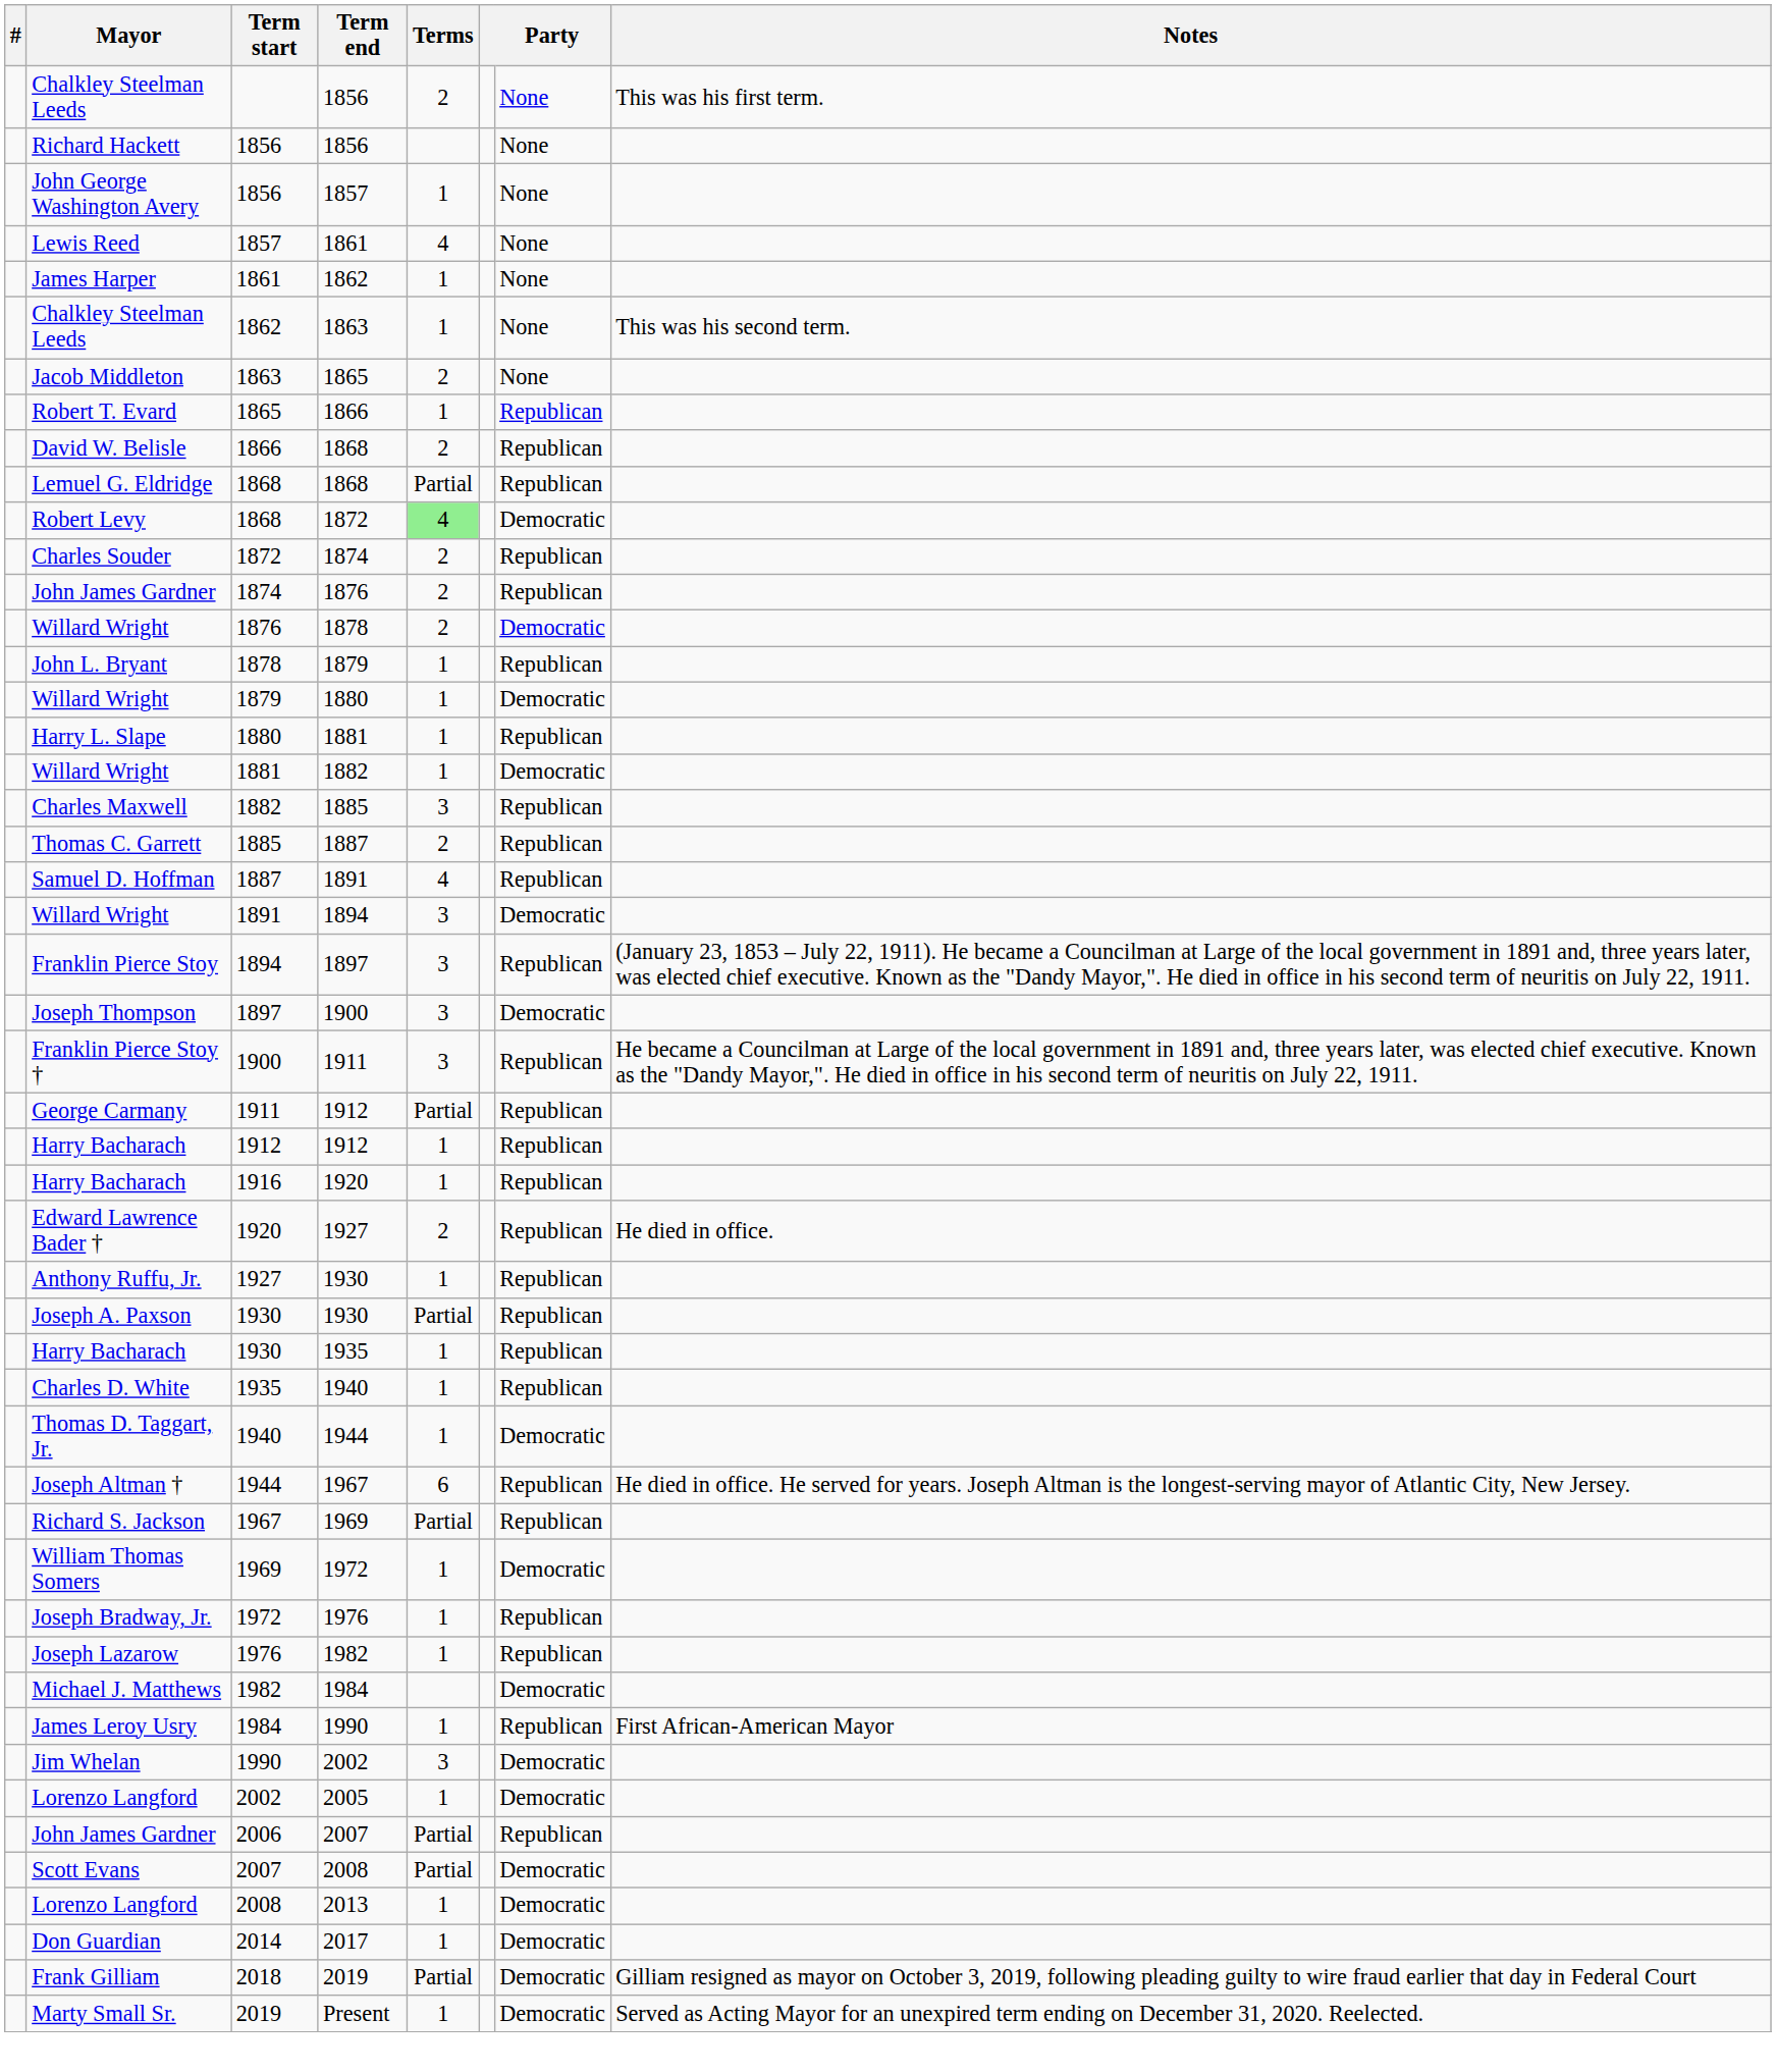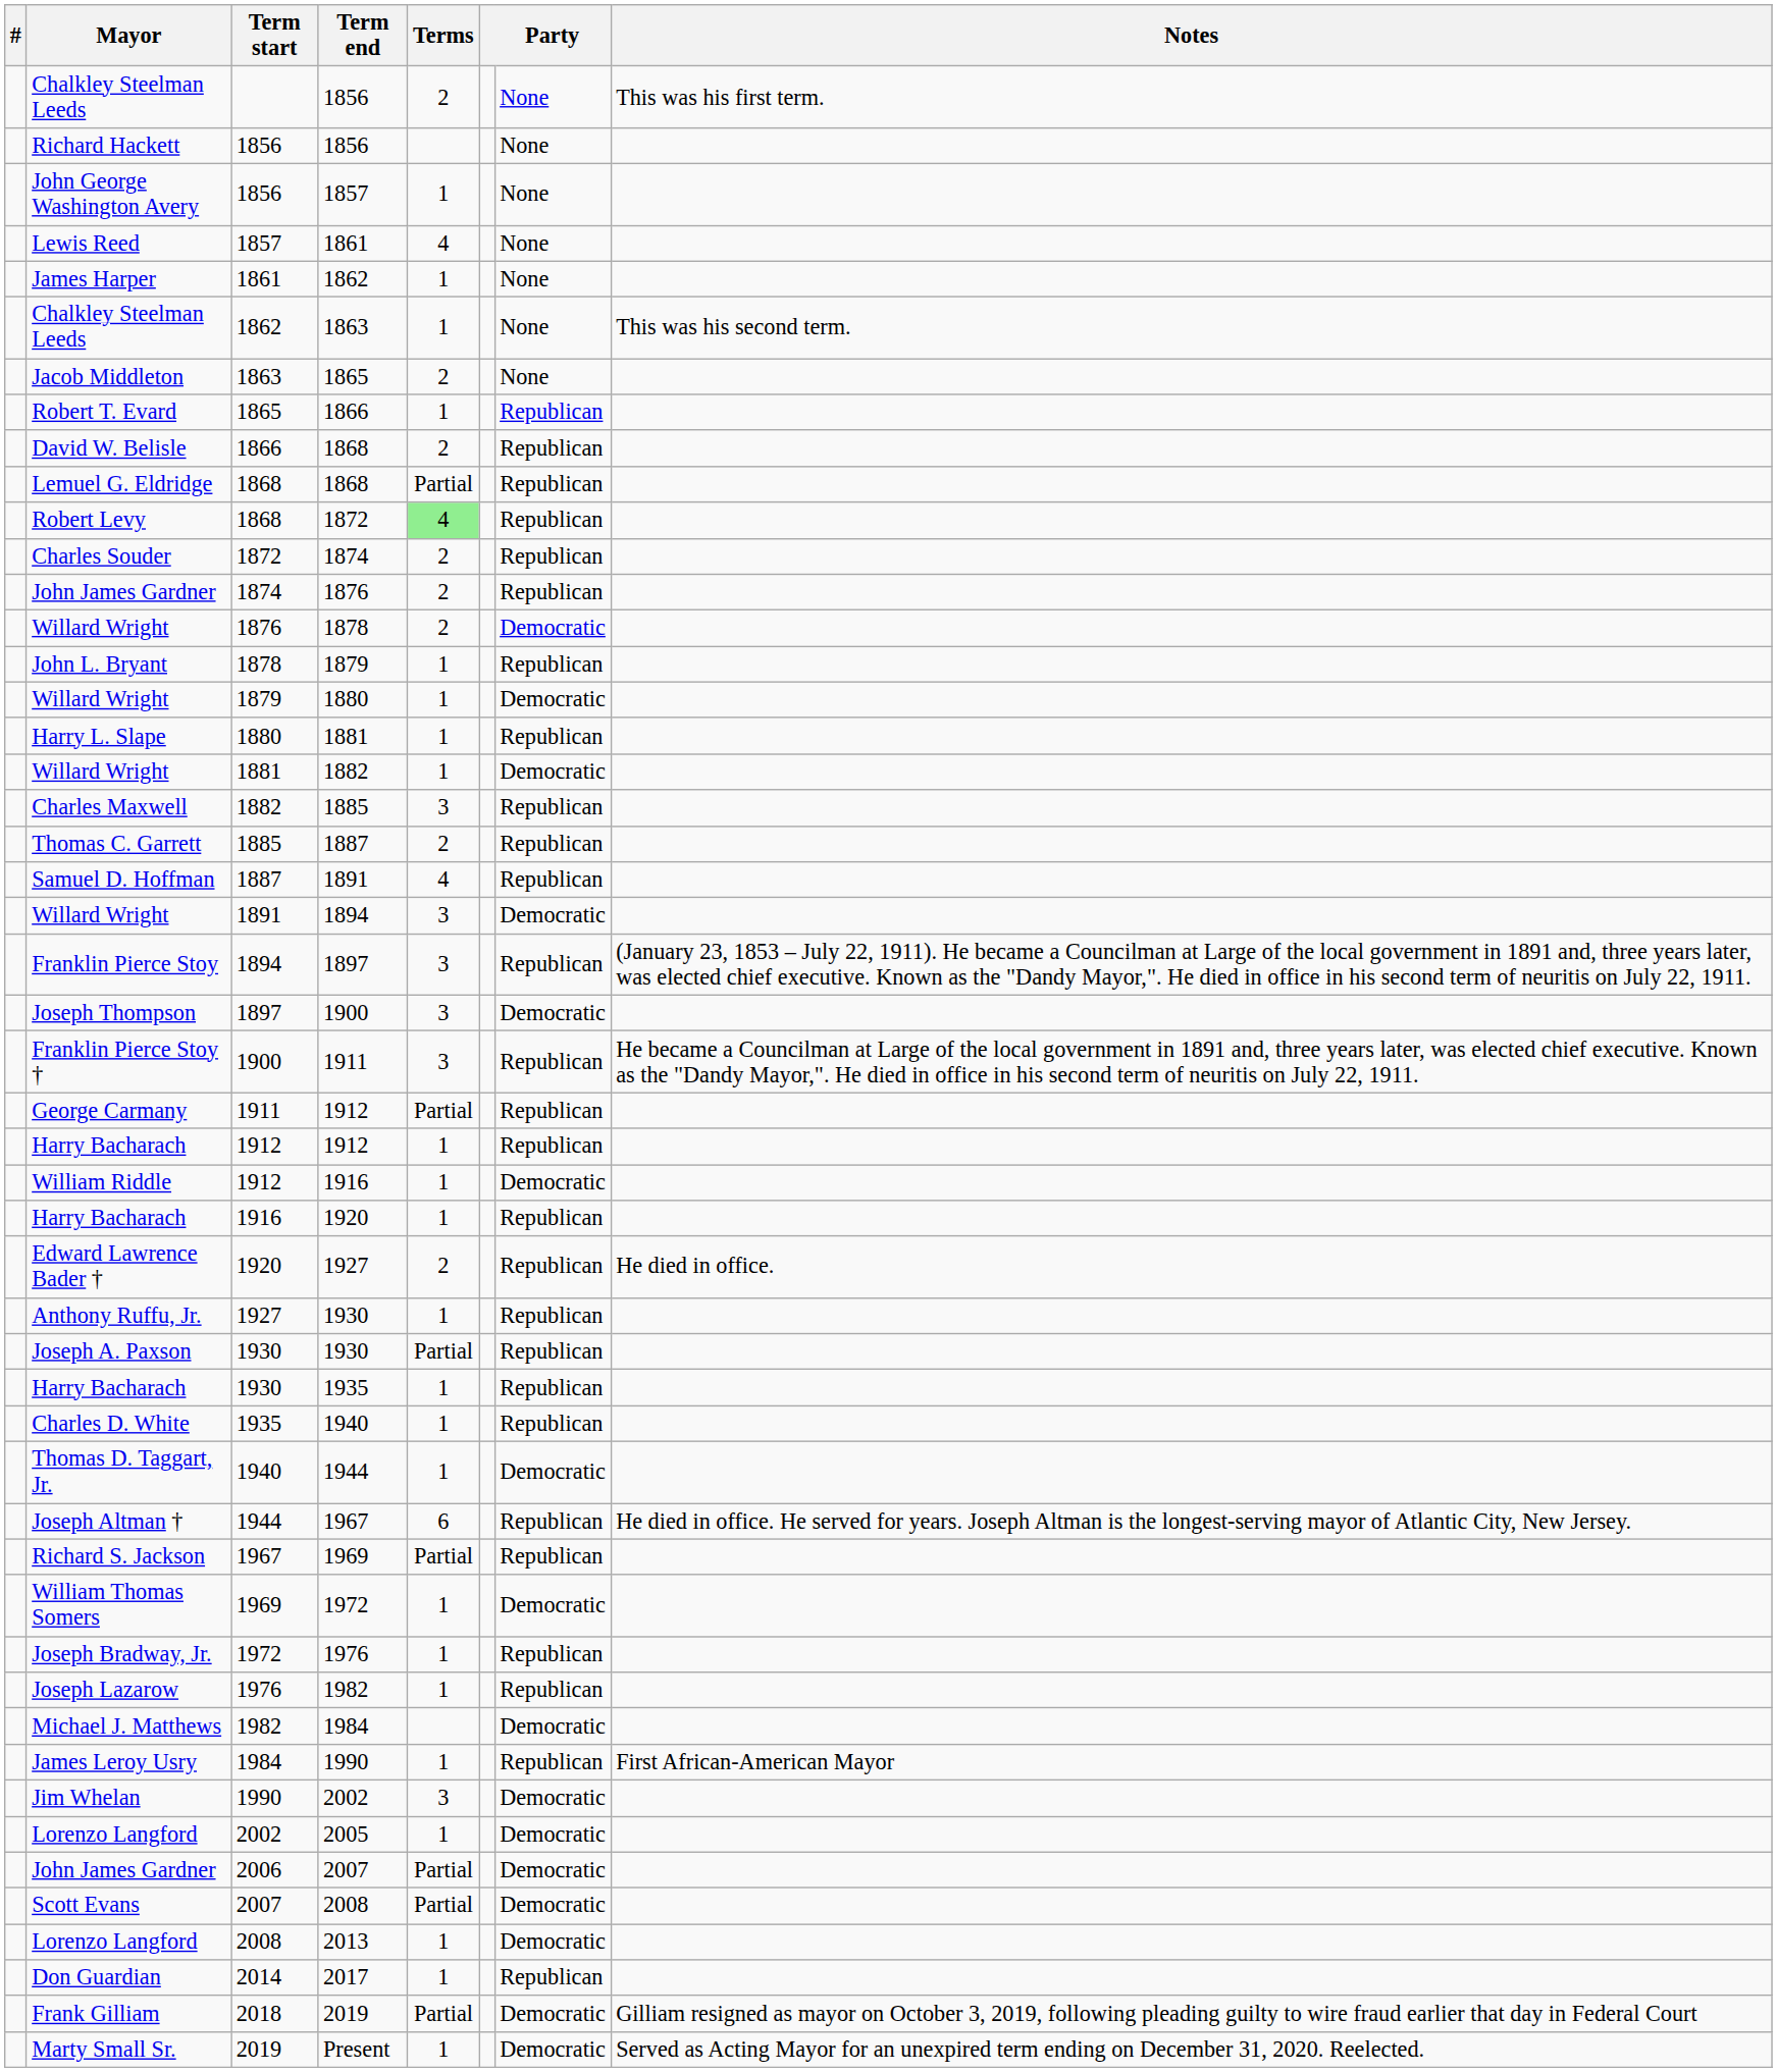1868 / 1872 | Party: Democratic -> Republican
+ row: William Riddle | 1912 | 1916 | 1 | Democratic
2006 | Party: Republican -> Democratic
2014 | Party: Democratic -> Republican
